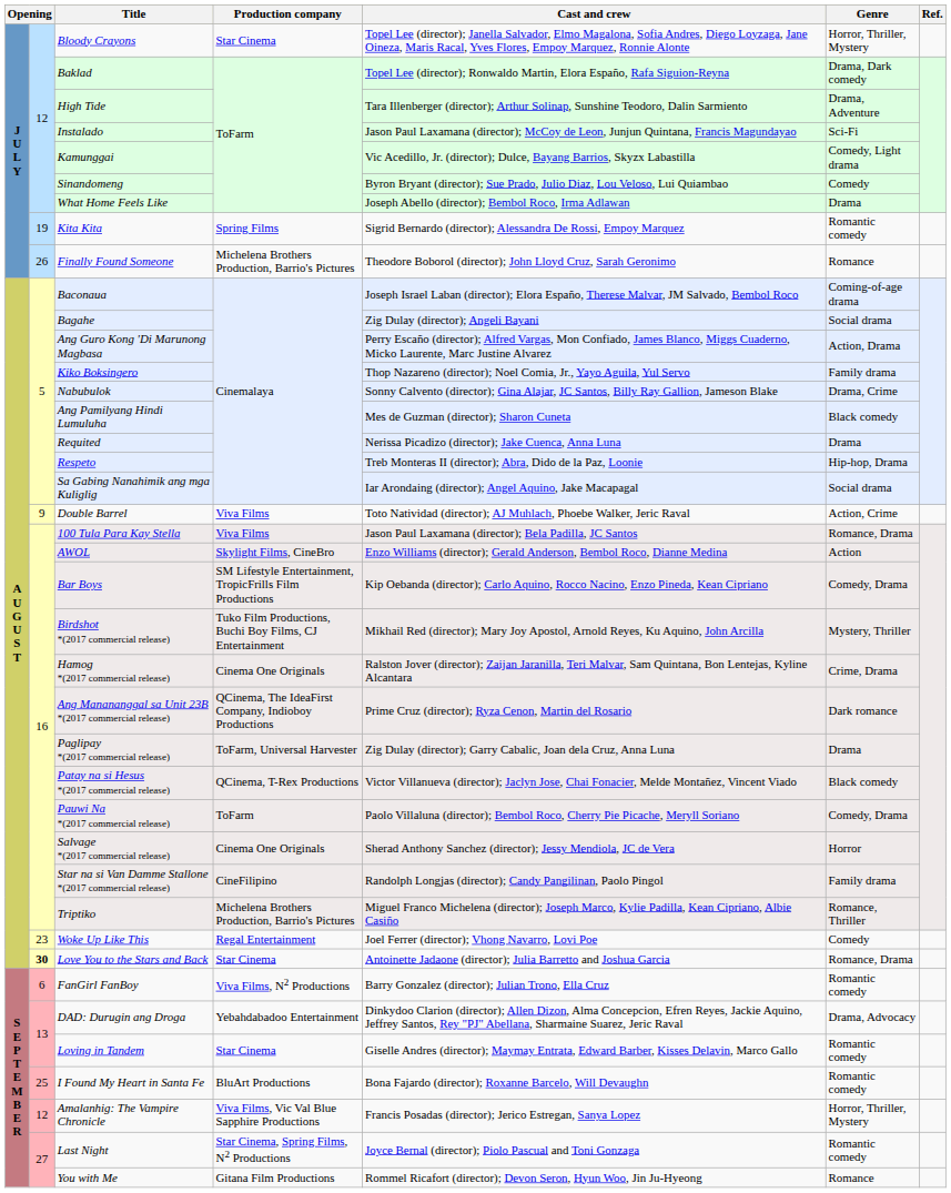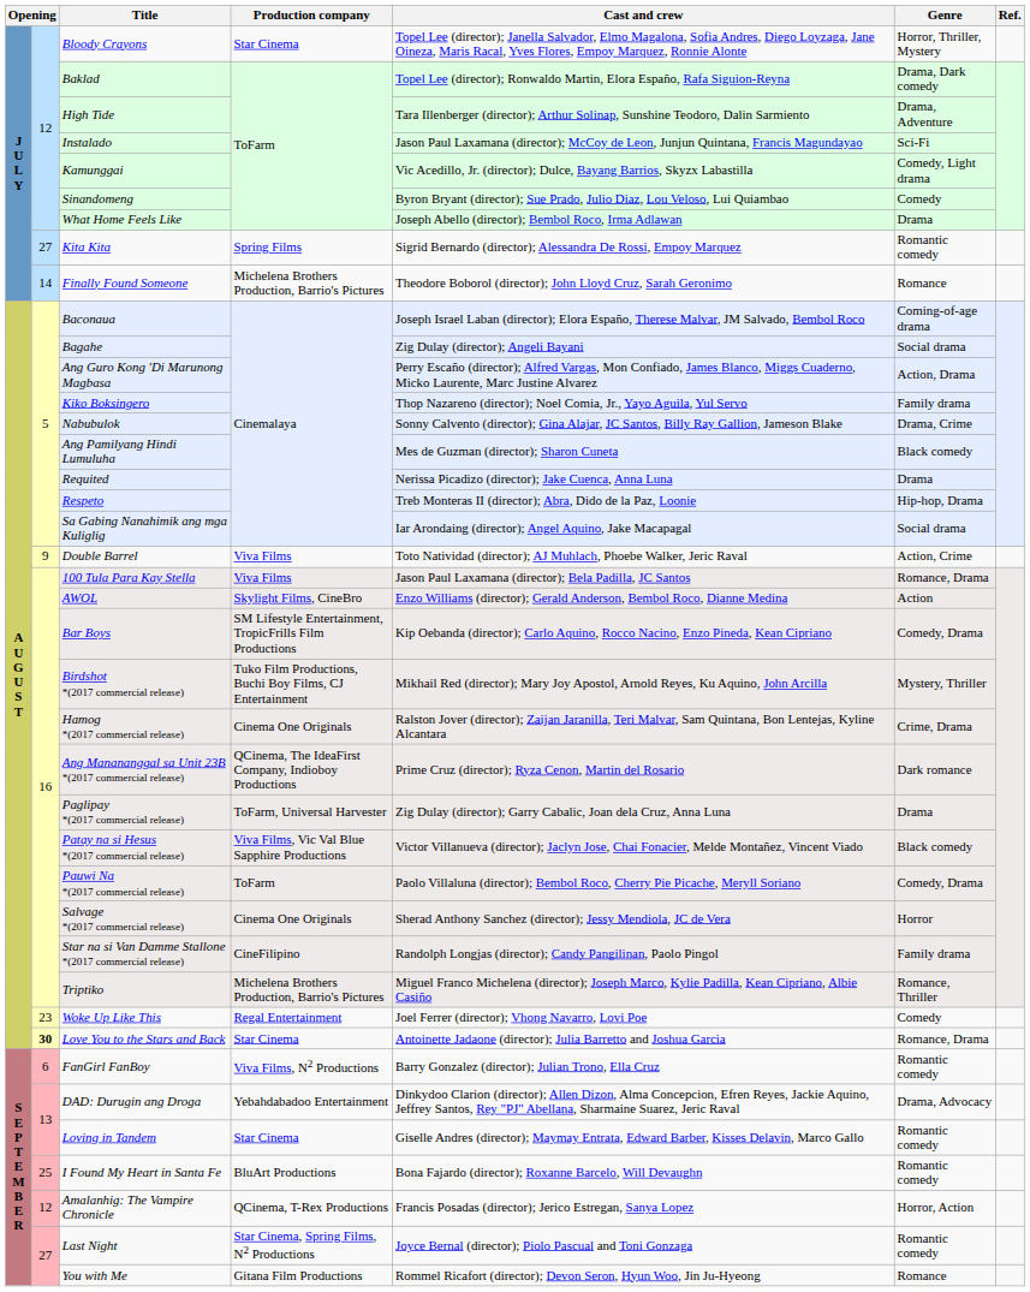Kita Kita | column 2: 19 -> 27
Finally Found Someone | column 2: 26 -> 14
Patay na si Hesus *(2017 commercial release) | Production company: QCinema, T-Rex Productions -> Viva Films, Vic Val Blue Sapphire Productions
Amalanhig: The Vampire Chronicle | Production company: Viva Films, Vic Val Blue Sapphire Productions -> QCinema, T-Rex Productions
Amalanhig: The Vampire Chronicle | Genre: Horror, Thriller, Mystery -> Horror, Action
